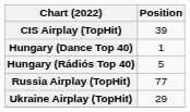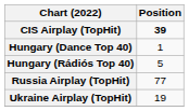CIS Airplay (TopHit) | Position: normal -> bold
Ukraine Airplay (TopHit) | Position: 29 -> 19
